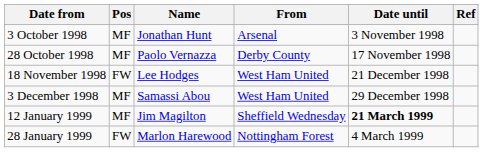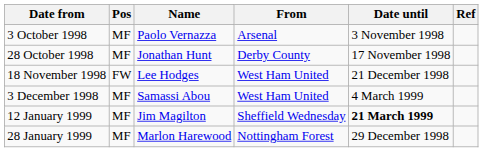3 October 1998 | Name: Jonathan Hunt -> Paolo Vernazza
28 October 1998 | Name: Paolo Vernazza -> Jonathan Hunt
3 December 1998 | Date until: 29 December 1998 -> 4 March 1999
28 January 1999 | Pos: FW -> MF
28 January 1999 | Date until: 4 March 1999 -> 29 December 1998
